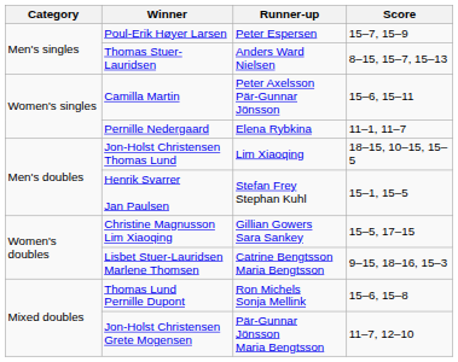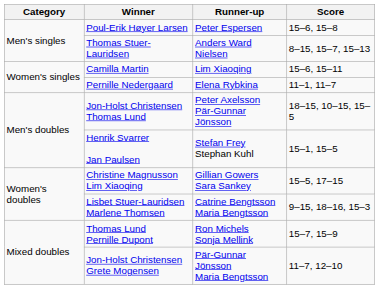Poul-Erik Høyer Larsen | Score: 15–7, 15–9 -> 15–6, 15–8
Camilla Martin | Runner-up: Peter Axelsson Pär-Gunnar Jönsson -> Lim Xiaoqing
Jon-Holst Christensen Thomas Lund | Runner-up: Lim Xiaoqing -> Peter Axelsson Pär-Gunnar Jönsson
Thomas Lund Pernille Dupont | Score: 15–6, 15–8 -> 15–7, 15–9
